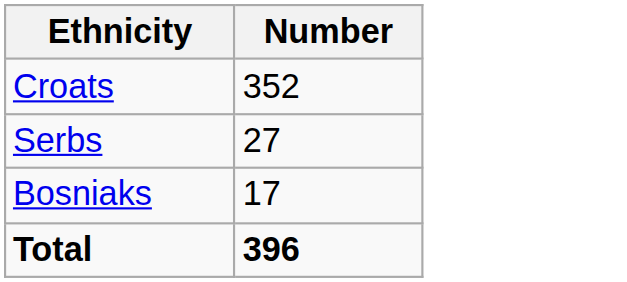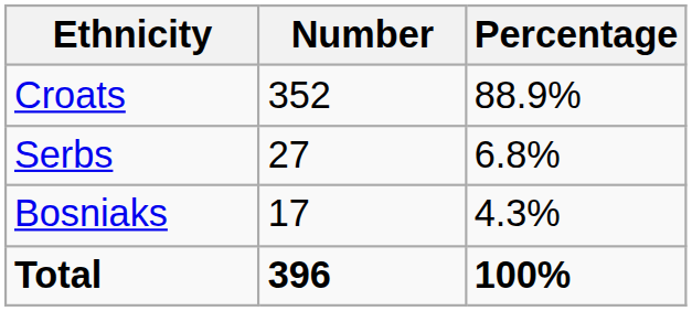+ column: Percentage | 88.9% | 6.8% | 4.3% | 100%
